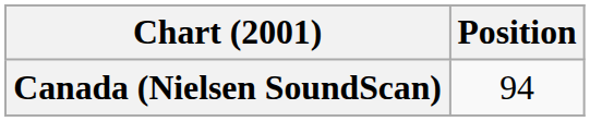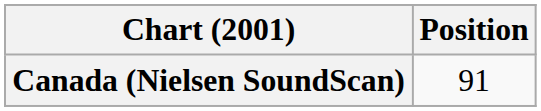Canada (Nielsen SoundScan) | Position: 94 -> 91
